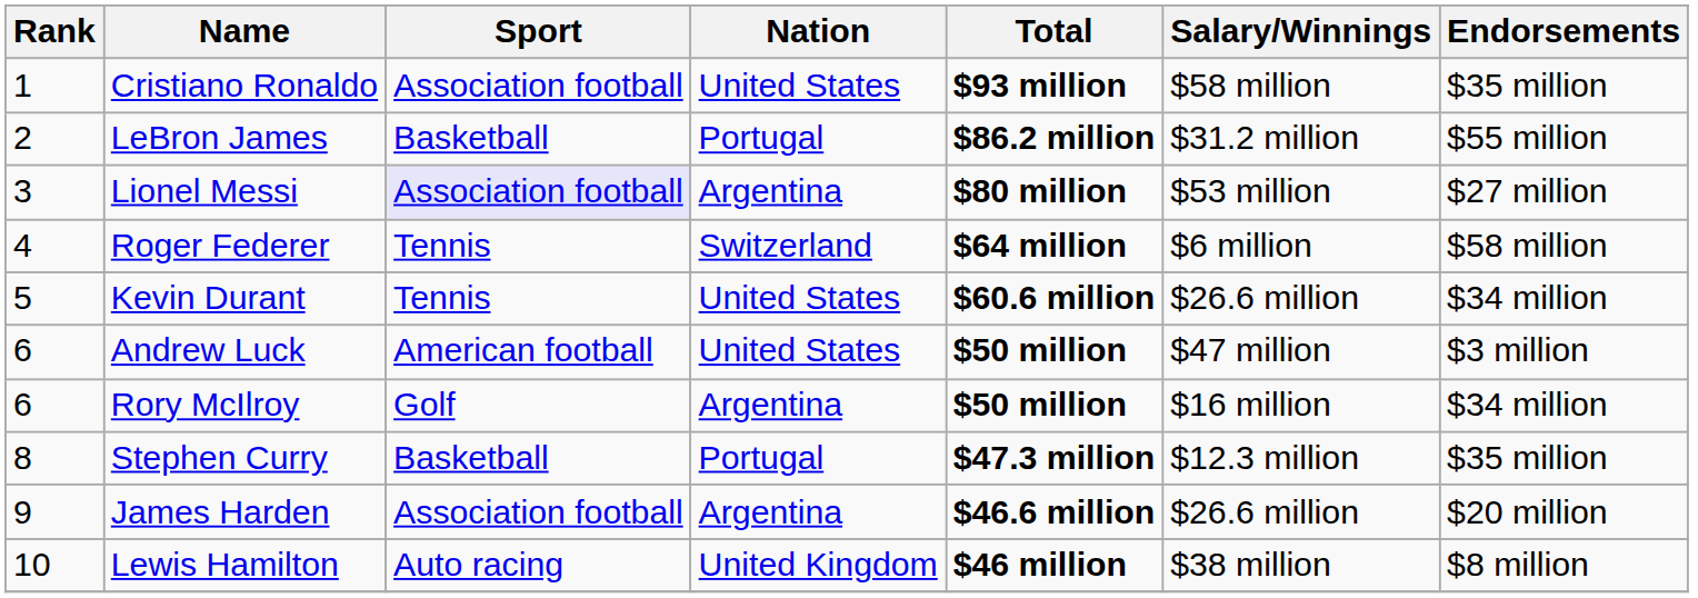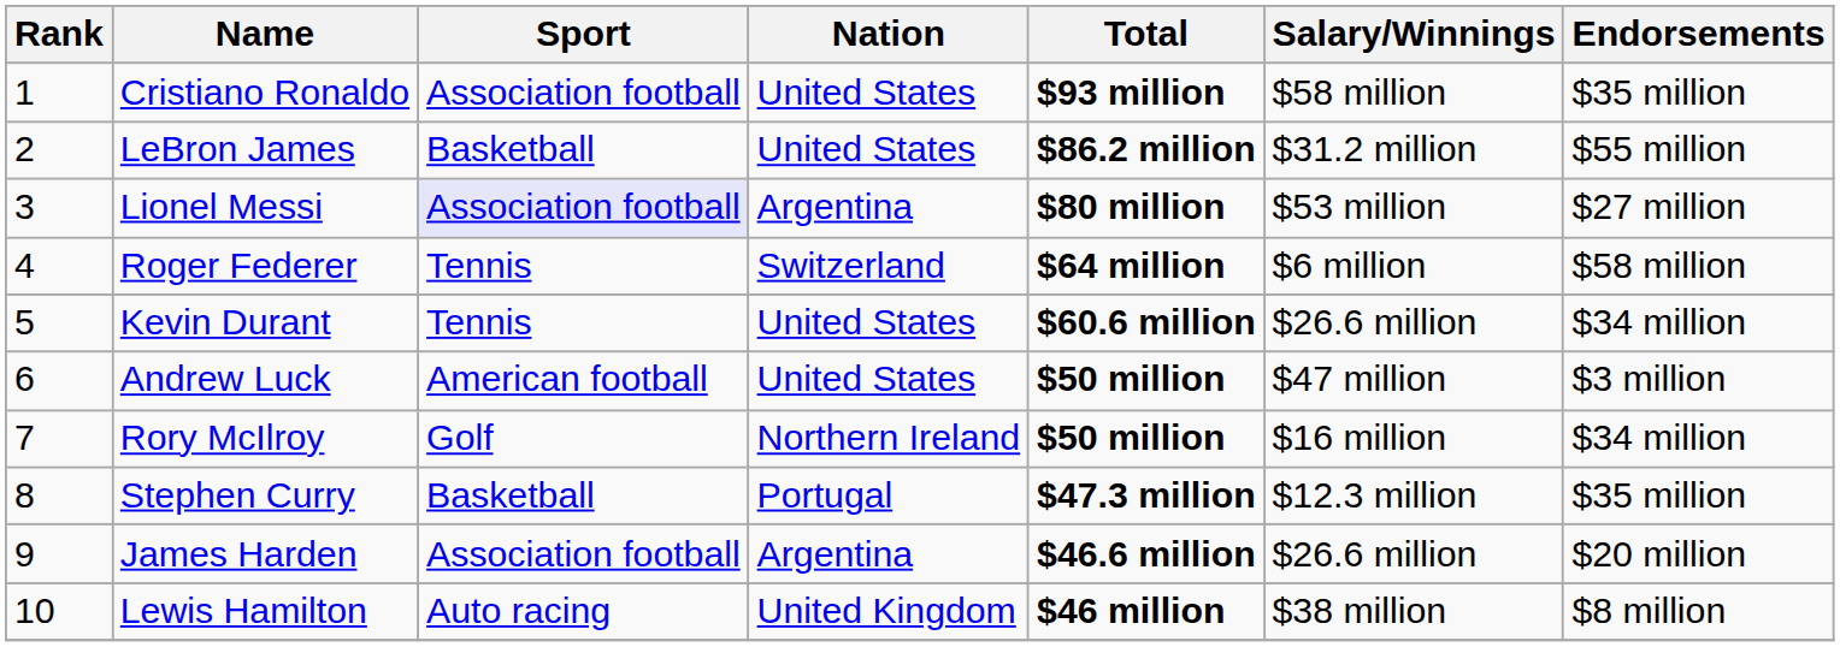LeBron James | Nation: Portugal -> United States
Rory McIlroy | Rank: 6 -> 7
Rory McIlroy | Nation: Argentina -> Northern Ireland
